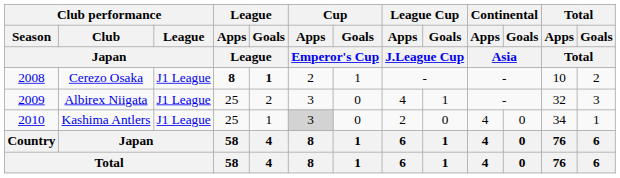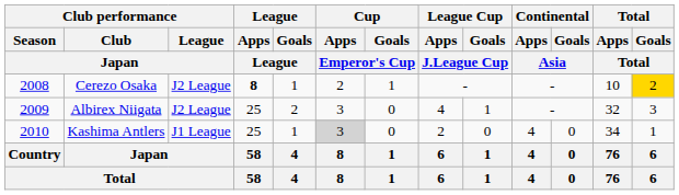Cerezo Osaka | Club performance / League / Japan: J1 League -> J2 League
Cerezo Osaka | League / Goals / League: bold -> normal
Cerezo Osaka | Total / Goals / Total: no background -> gold background
Albirex Niigata | Club performance / League / Japan: J1 League -> J2 League
